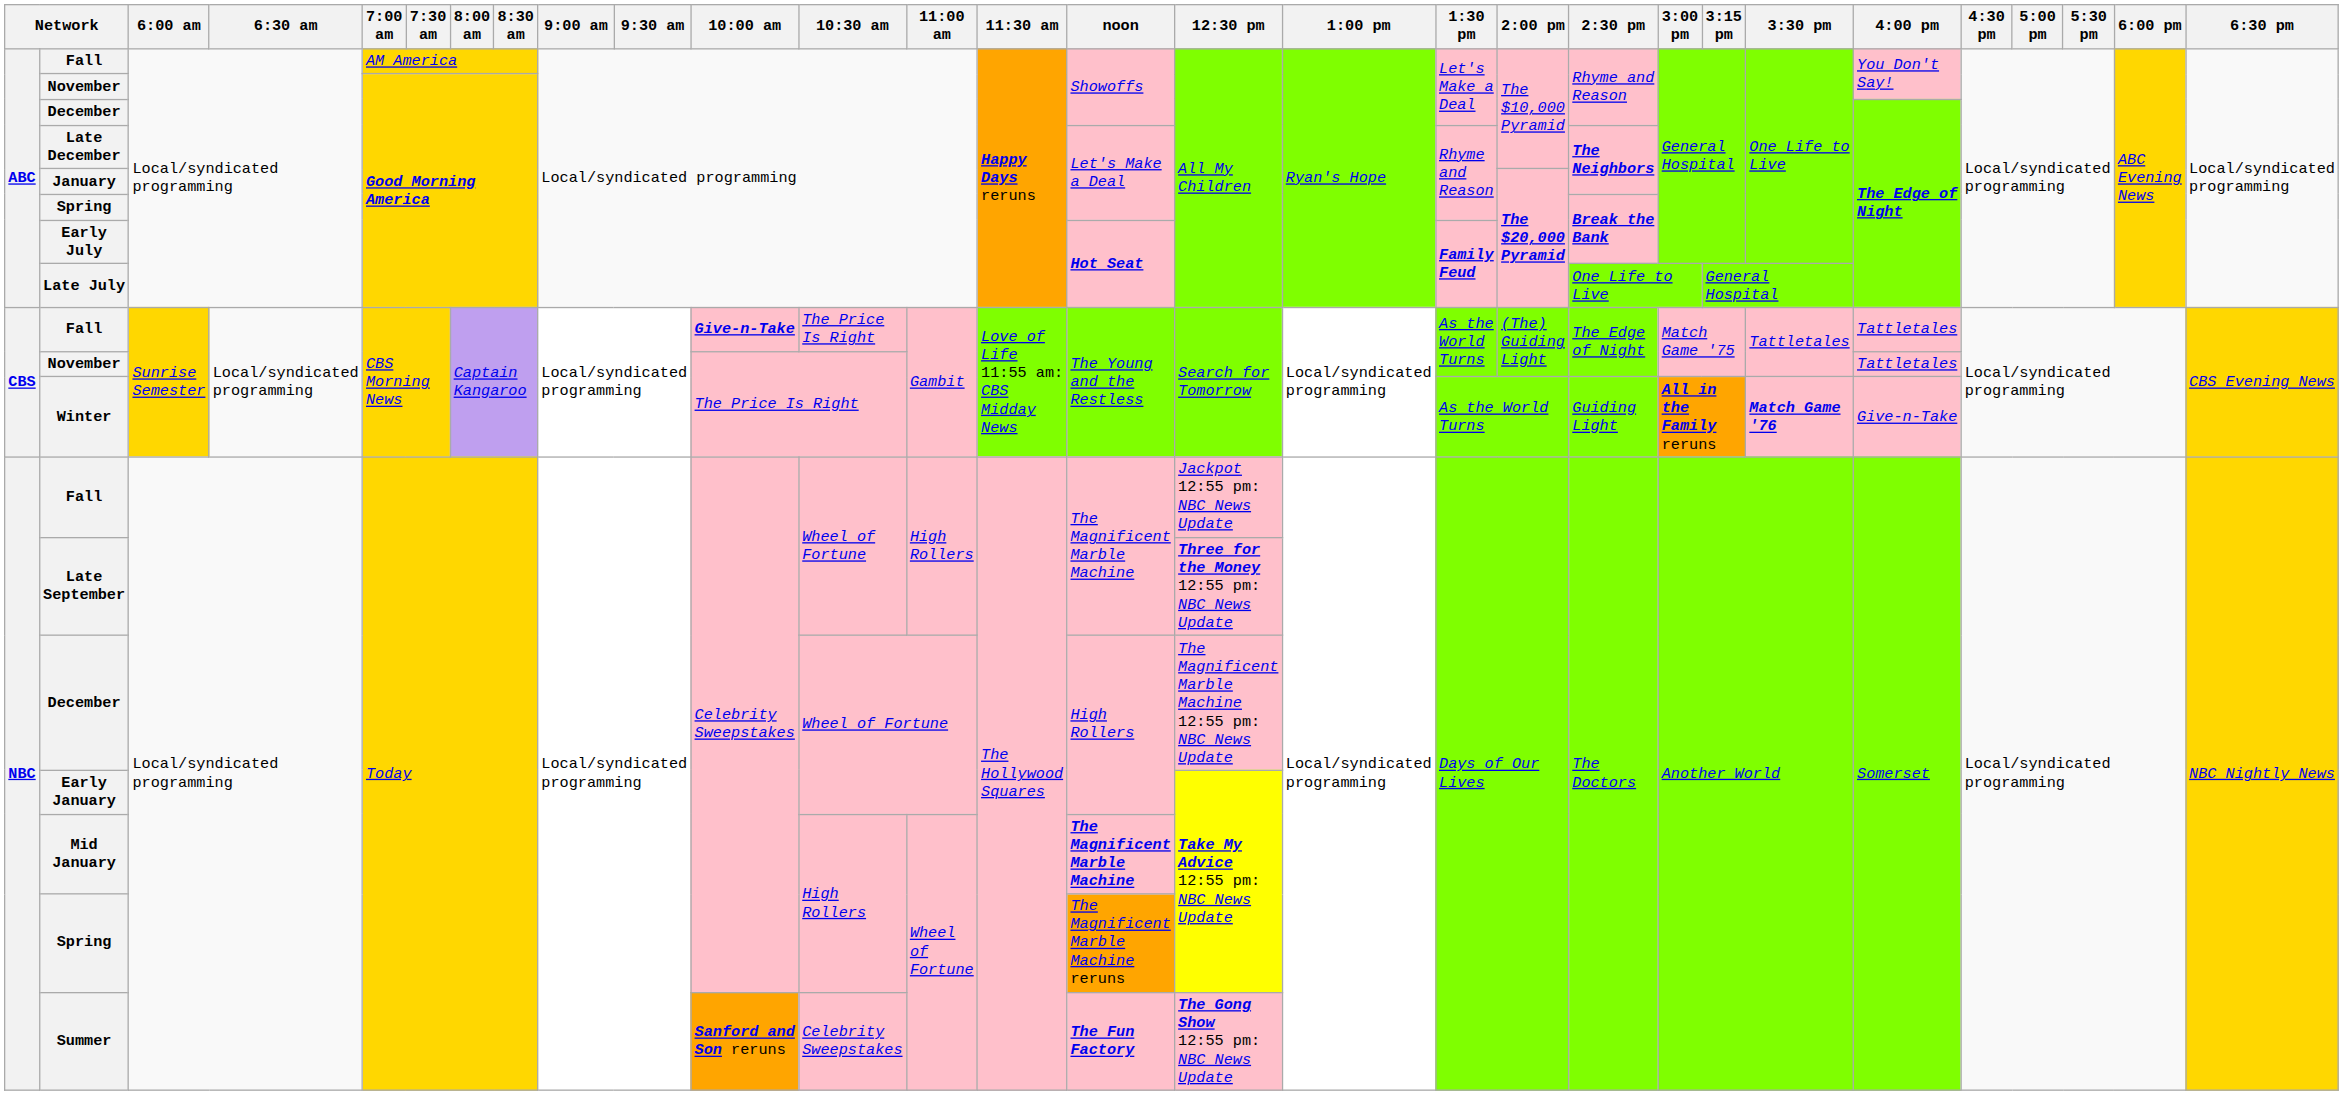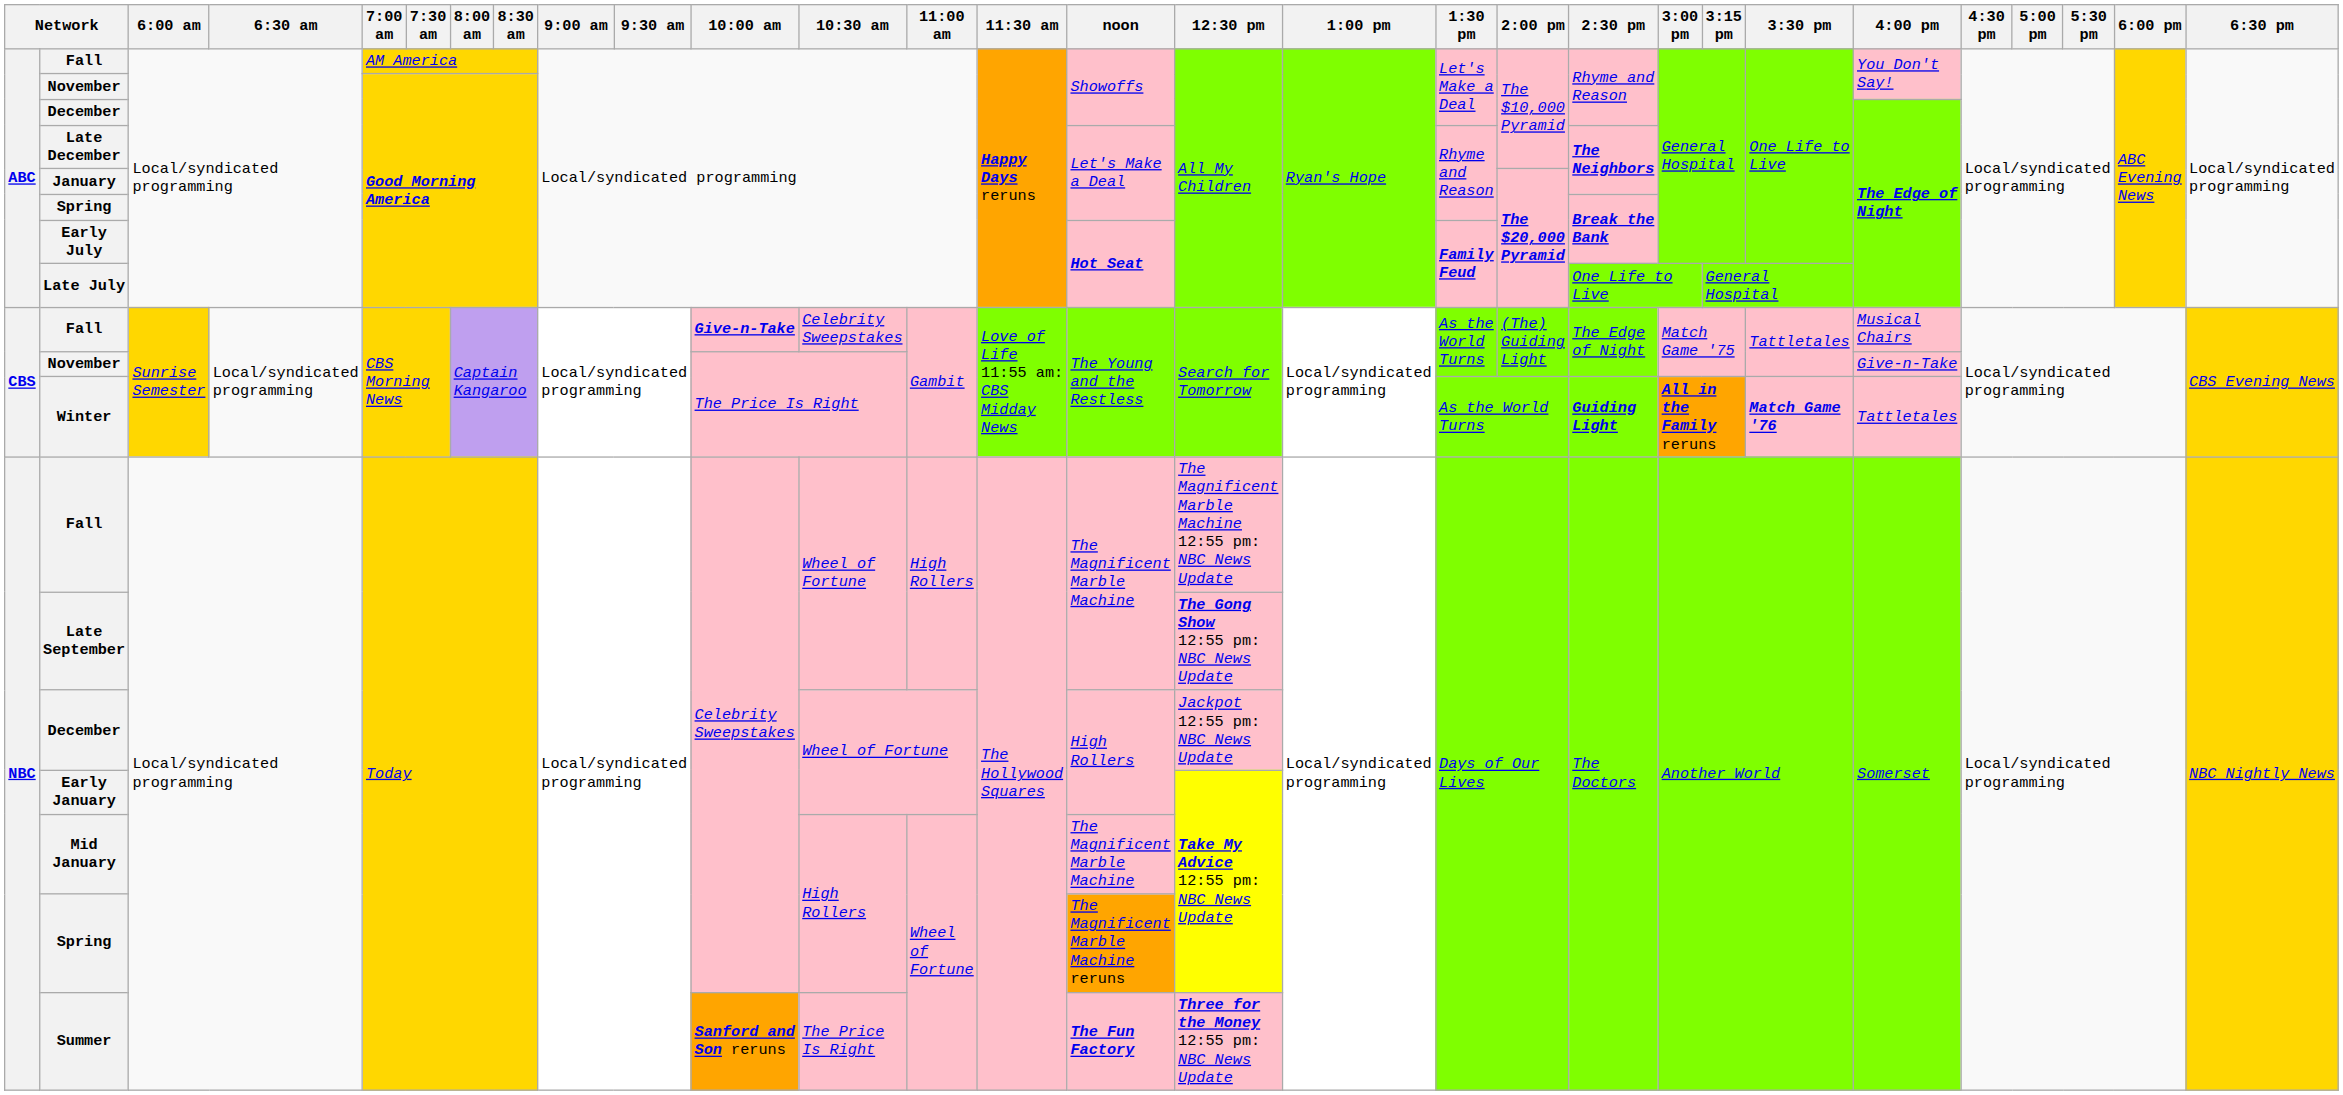CBS / Fall | 10:30 am: The Price Is Right -> Celebrity Sweepstakes
CBS / Fall | 4:00 pm: Tattletales -> Musical Chairs
CBS / November | 4:00 pm: Tattletales -> Give-n-Take
Winter | 2:30 pm: normal -> bold
Winter | 4:00 pm: Give-n-Take -> Tattletales
NBC / Fall | 12:30 pm: Jackpot 12:55 pm: NBC News Update -> The Magnificent Marble Machine 12:55 pm: NBC News Update
Late September | 12:30 pm: Three for the Money 12:55 pm: NBC News Update -> The Gong Show 12:55 pm: NBC News Update
NBC / December | 12:30 pm: The Magnificent Marble Machine 12:55 pm: NBC News Update -> Jackpot 12:55 pm: NBC News Update
Mid January | noon: bold -> normal
Summer | 10:30 am: Celebrity Sweepstakes -> The Price Is Right
Summer | 12:30 pm: The Gong Show 12:55 pm: NBC News Update -> Three for the Money 12:55 pm: NBC News Update
